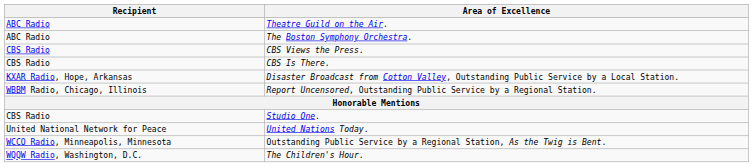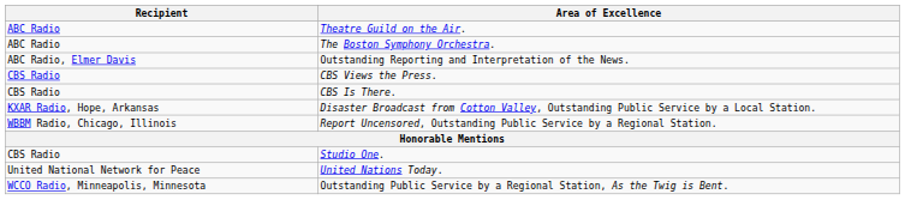+ row: ABC Radio, Elmer Davis | Outstanding Reporting and Interpretation of the News.
- row: WQQW Radio, Washington, D.C. | The Children's Hour.
